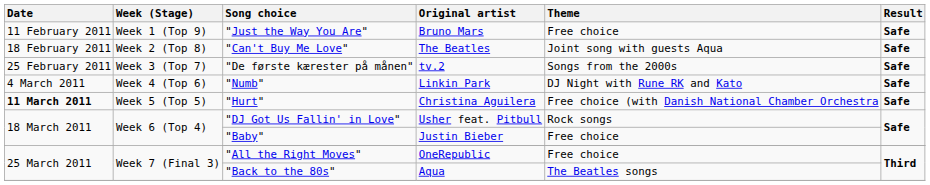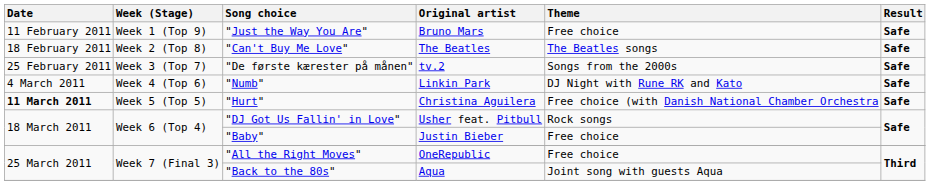"Can't Buy Me Love" | Theme: Joint song with guests Aqua -> The Beatles songs
"Back to the 80s" | Theme: The Beatles songs -> Joint song with guests Aqua
